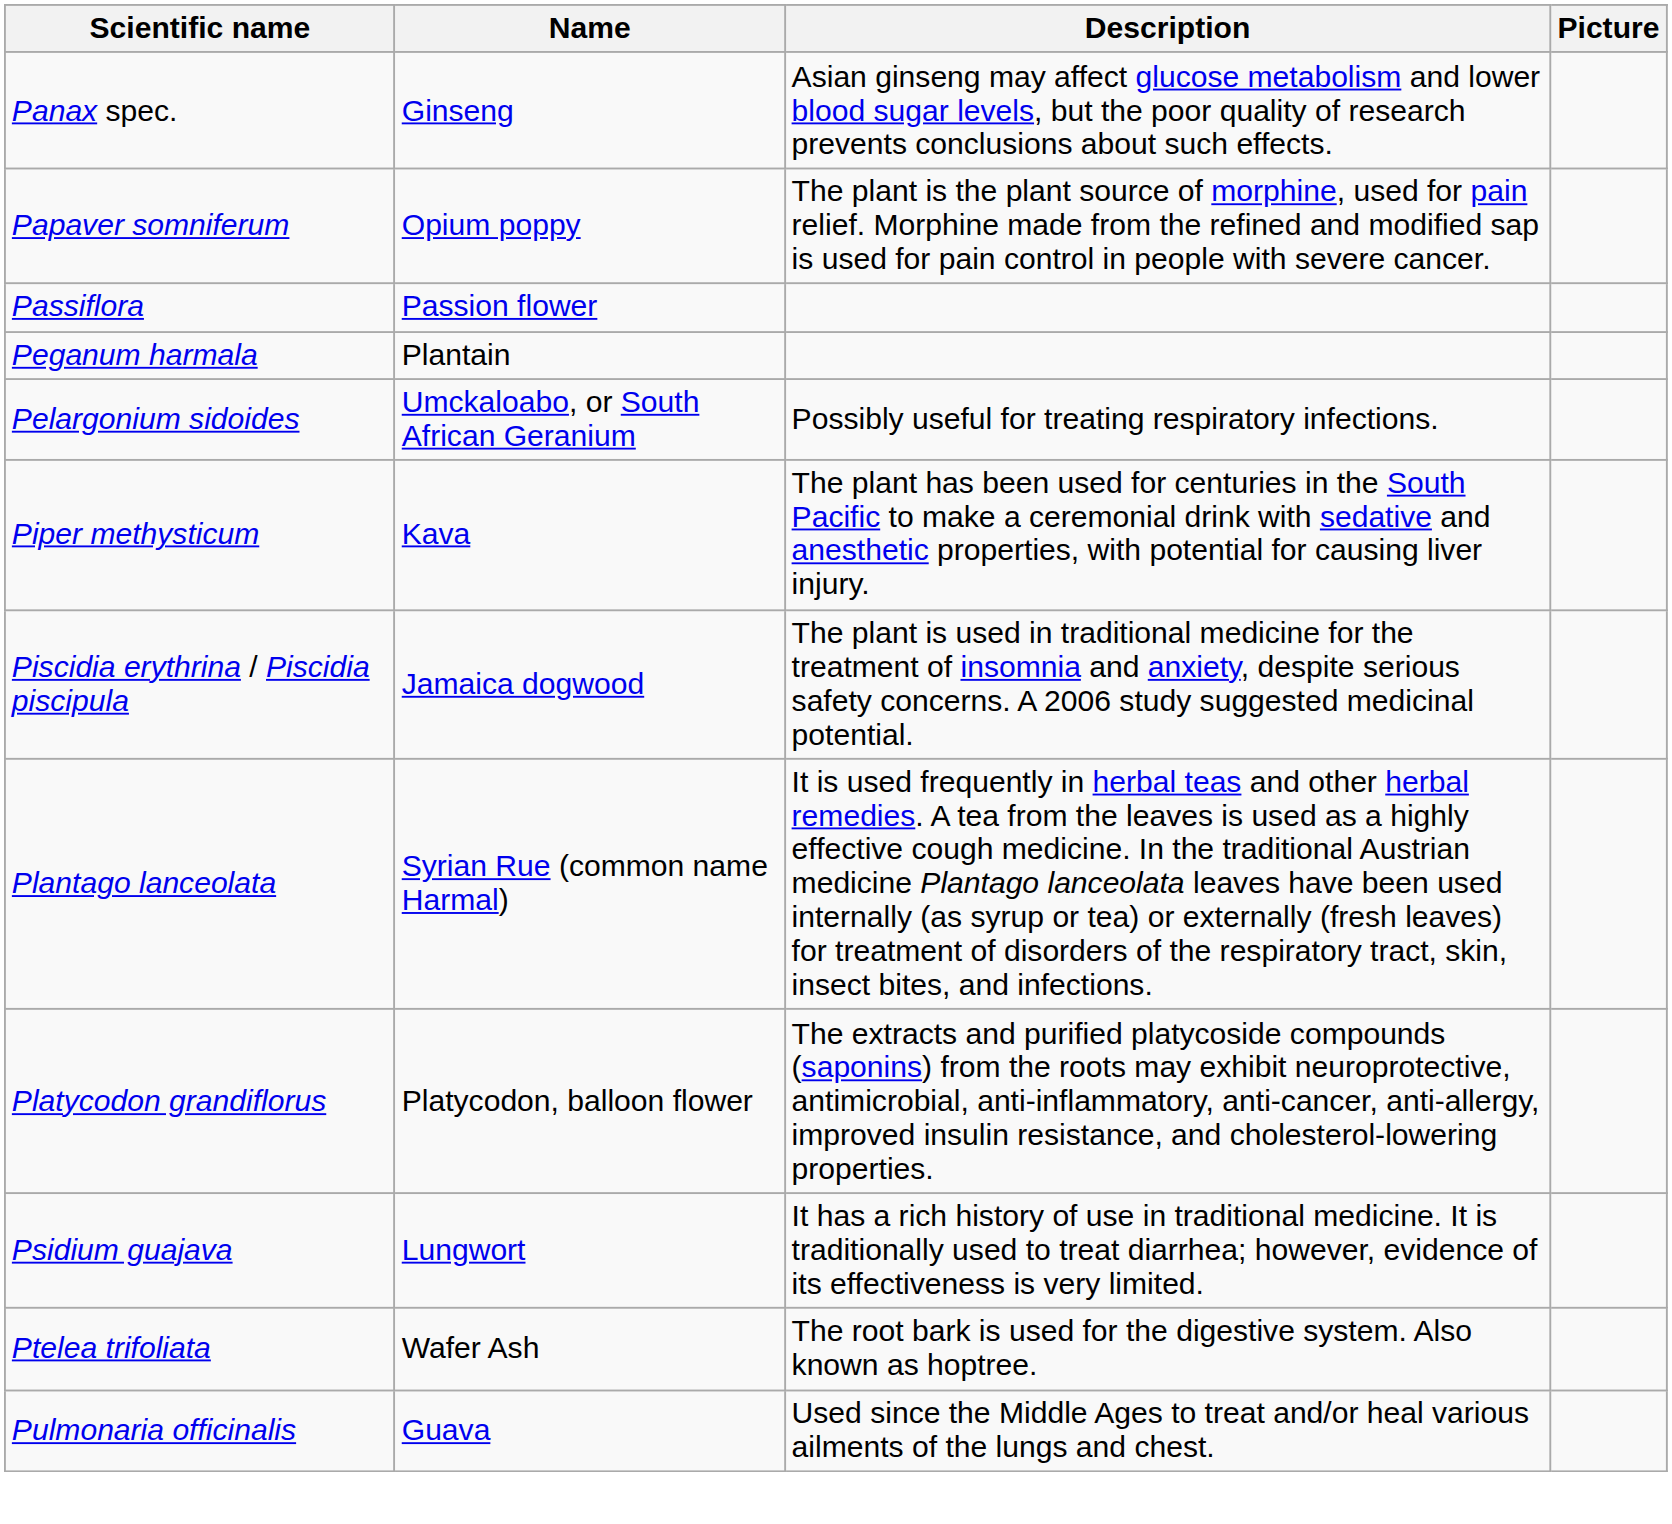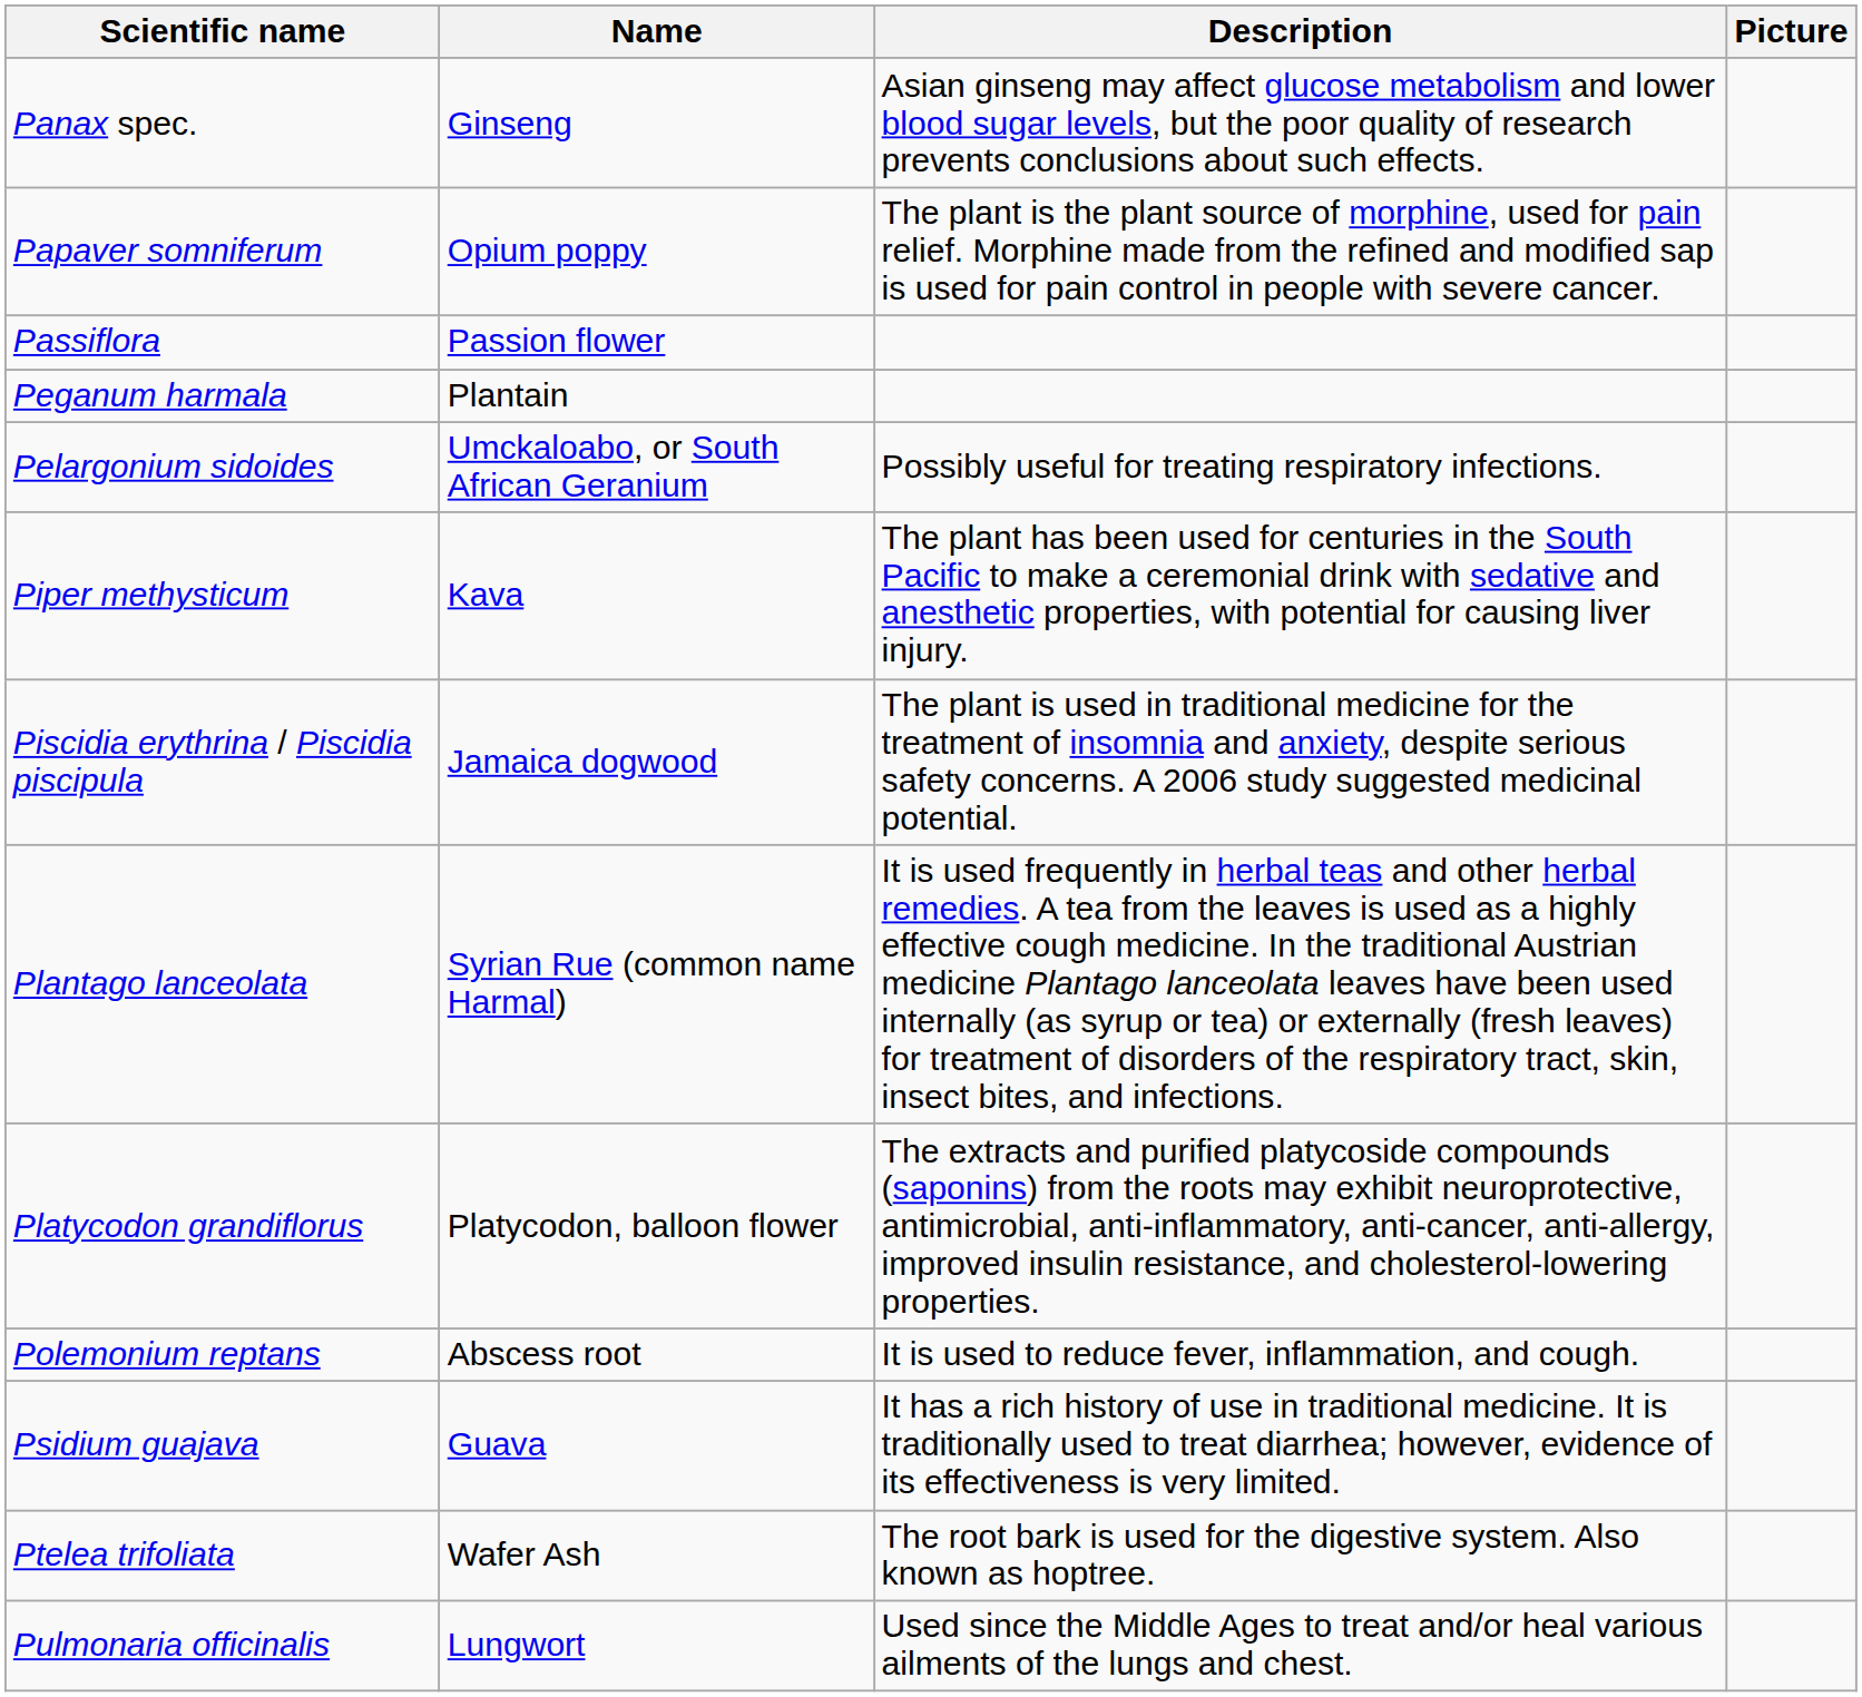+ row: Polemonium reptans | Abscess root | It is used to reduce fever, inflammation, and cough.
Psidium guajava | Name: Lungwort -> Guava
Pulmonaria officinalis | Name: Guava -> Lungwort
